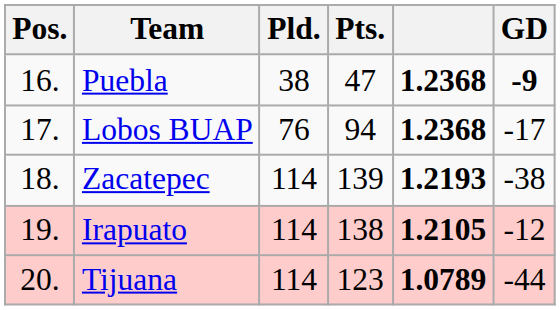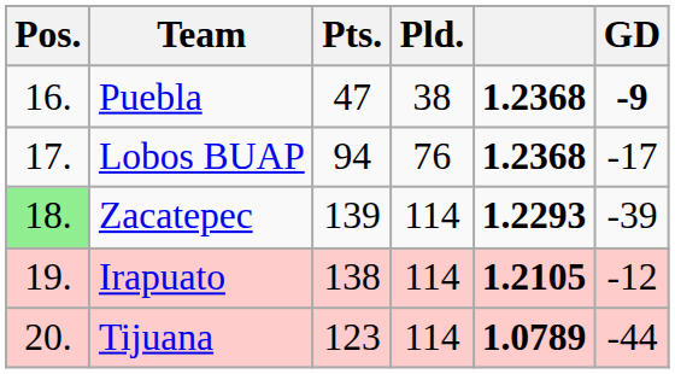columns swapped: Pld. <-> Pts.
Zacatepec | Pos.: no background -> lightgreen background
Zacatepec | column 5: 1.2193 -> 1.2293
Zacatepec | GD: -38 -> -39
